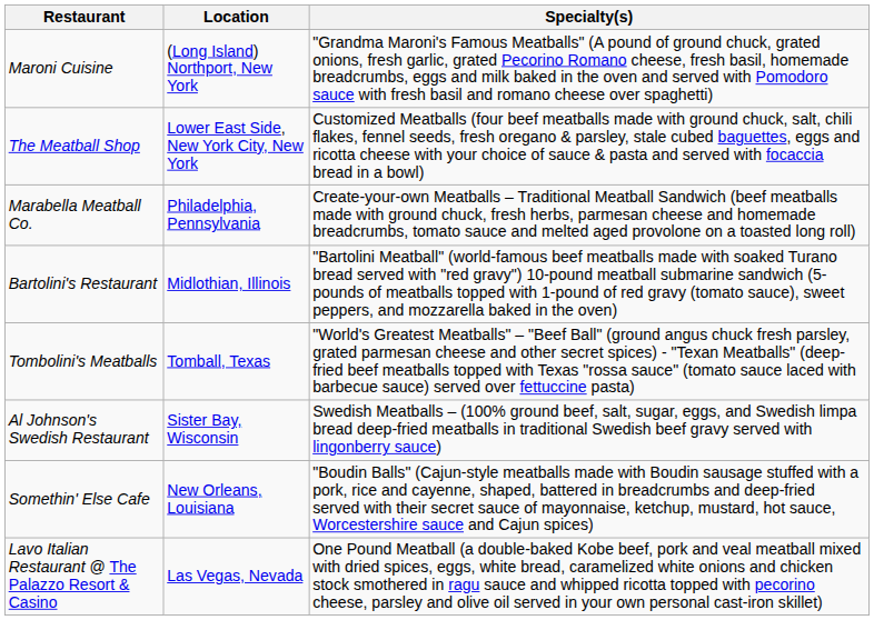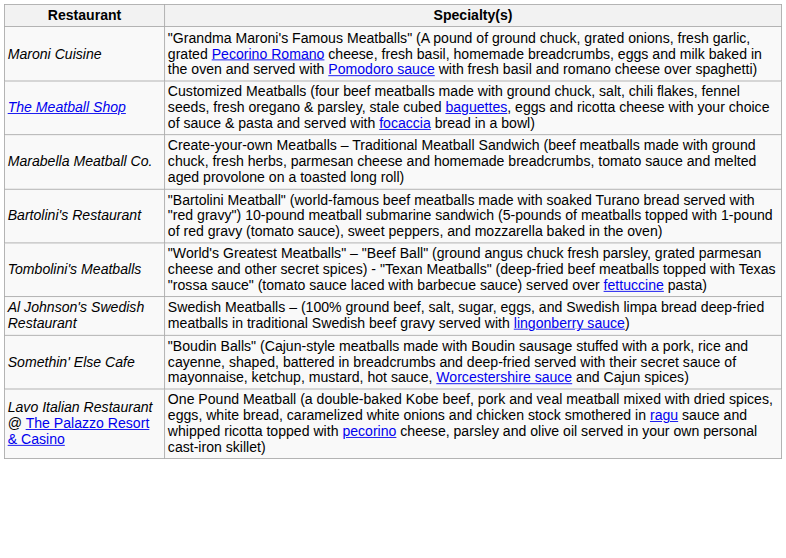- column: Location | (Long Island) Northport, New York | Lower East Side, New York City, New York | Philadelphia, Pennsylvania | Midlothian, Illinois | Tomball, Texas | Sister Bay, Wisconsin | New Orleans, Louisiana | Las Vegas, Nevada
